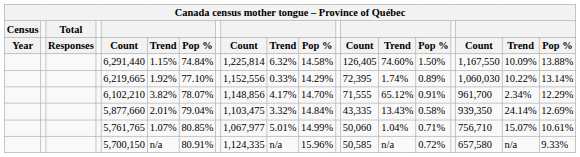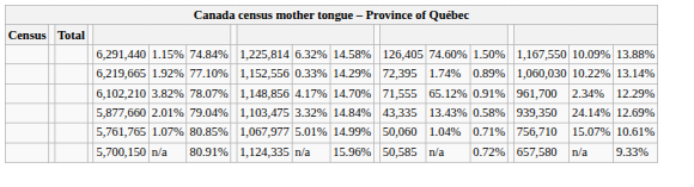- row: Year | Responses | Count | Trend | Pop % | Count | Trend | Pop % | Count | Trend | Pop % | Count | Trend | Pop %
